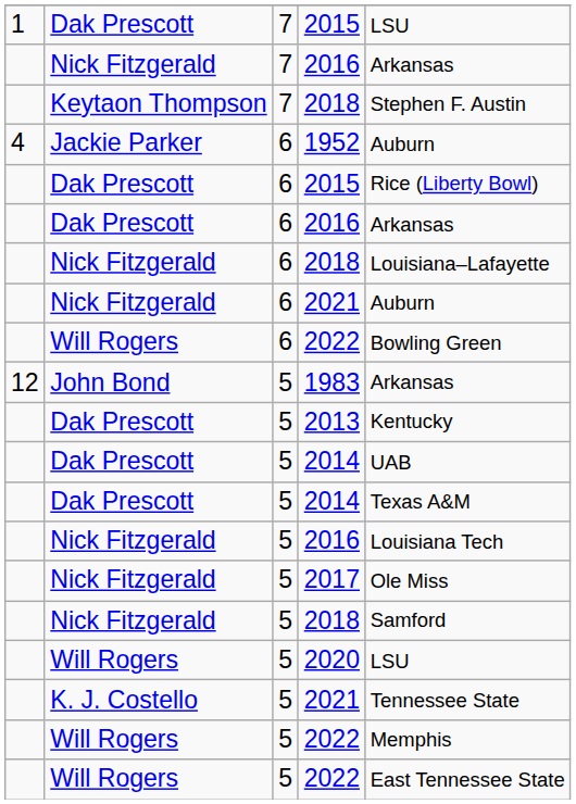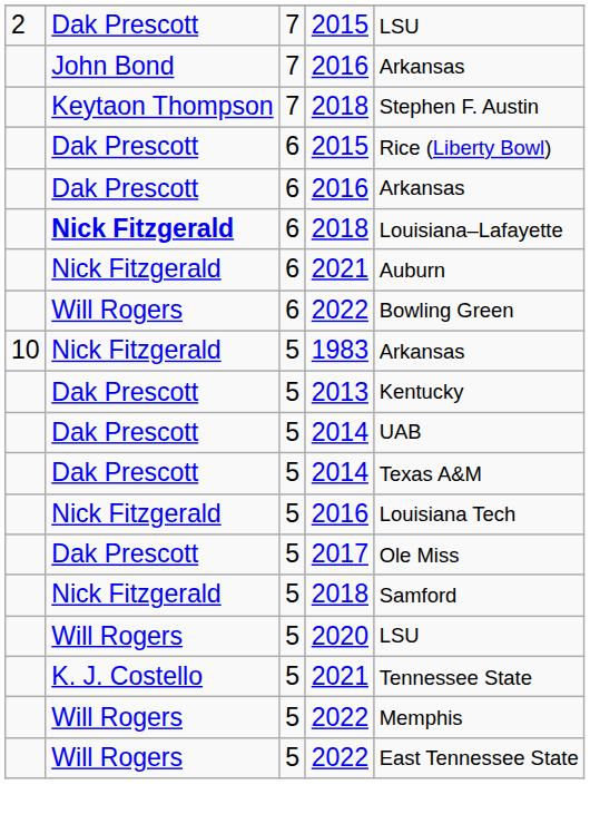7 / 2015 | column 1: 1 -> 2
7 / 2016 | column 2: Nick Fitzgerald -> John Bond
- row: 4 | Jackie Parker | 6 | 1952 | Auburn
6 / 2018 | column 2: normal -> bold
1983 | column 1: 12 -> 10
1983 | column 2: John Bond -> Nick Fitzgerald
2017 | column 2: Nick Fitzgerald -> Dak Prescott
